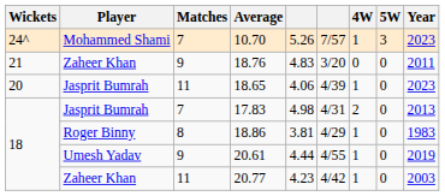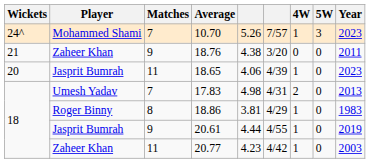18.76 | column 5: 4.83 -> 4.38
17.83 | Player: Jasprit Bumrah -> Umesh Yadav
20.61 | Player: Umesh Yadav -> Jasprit Bumrah
